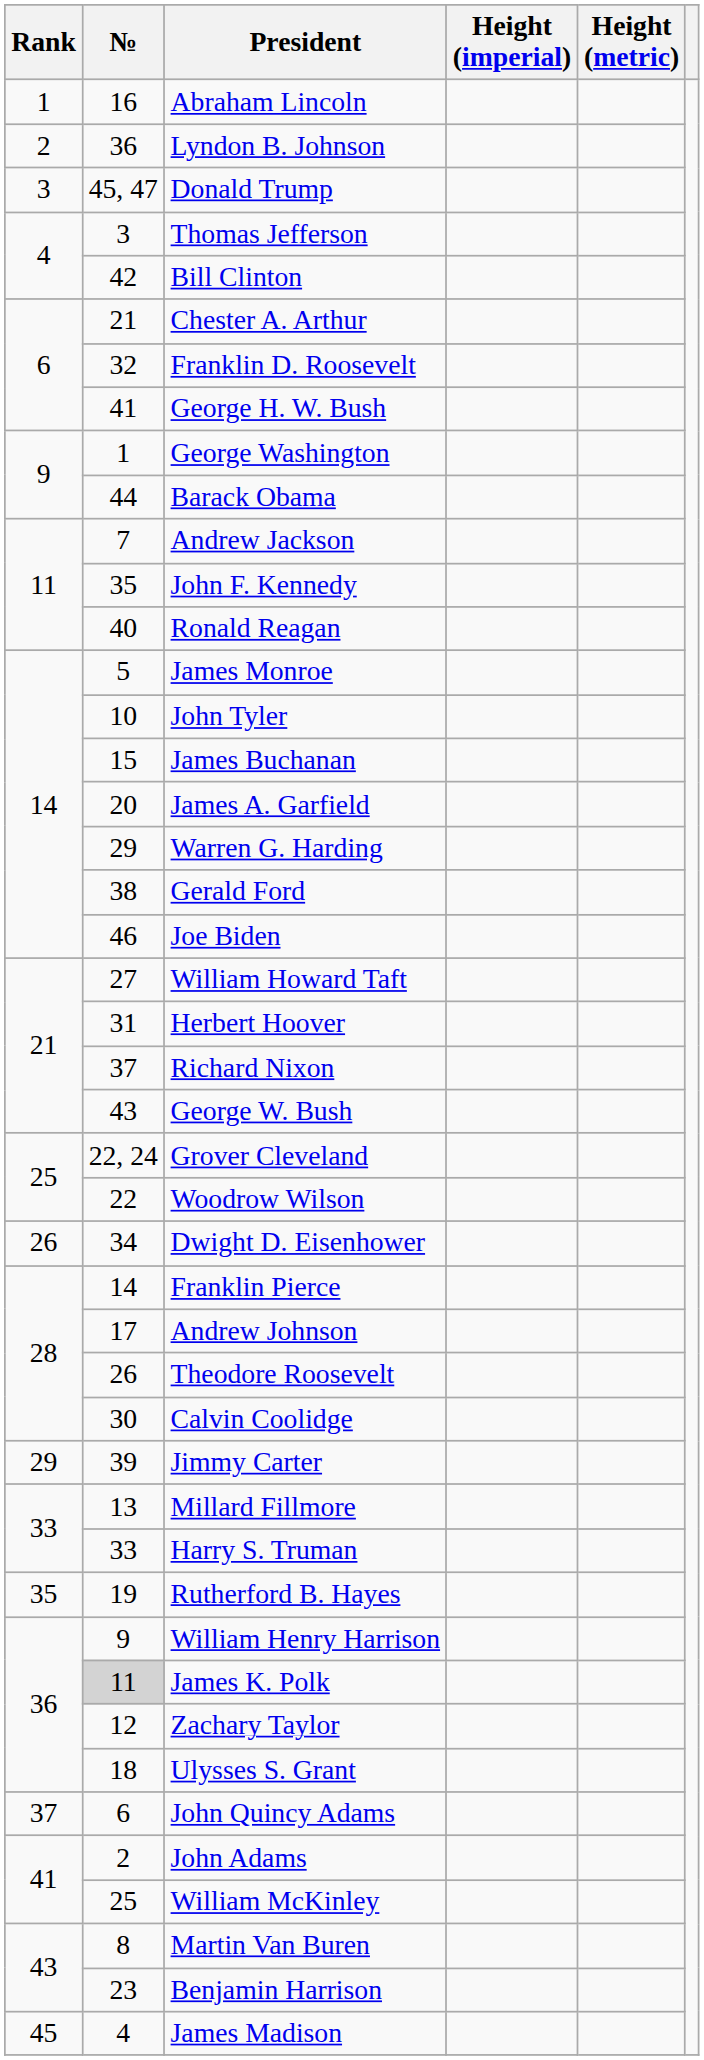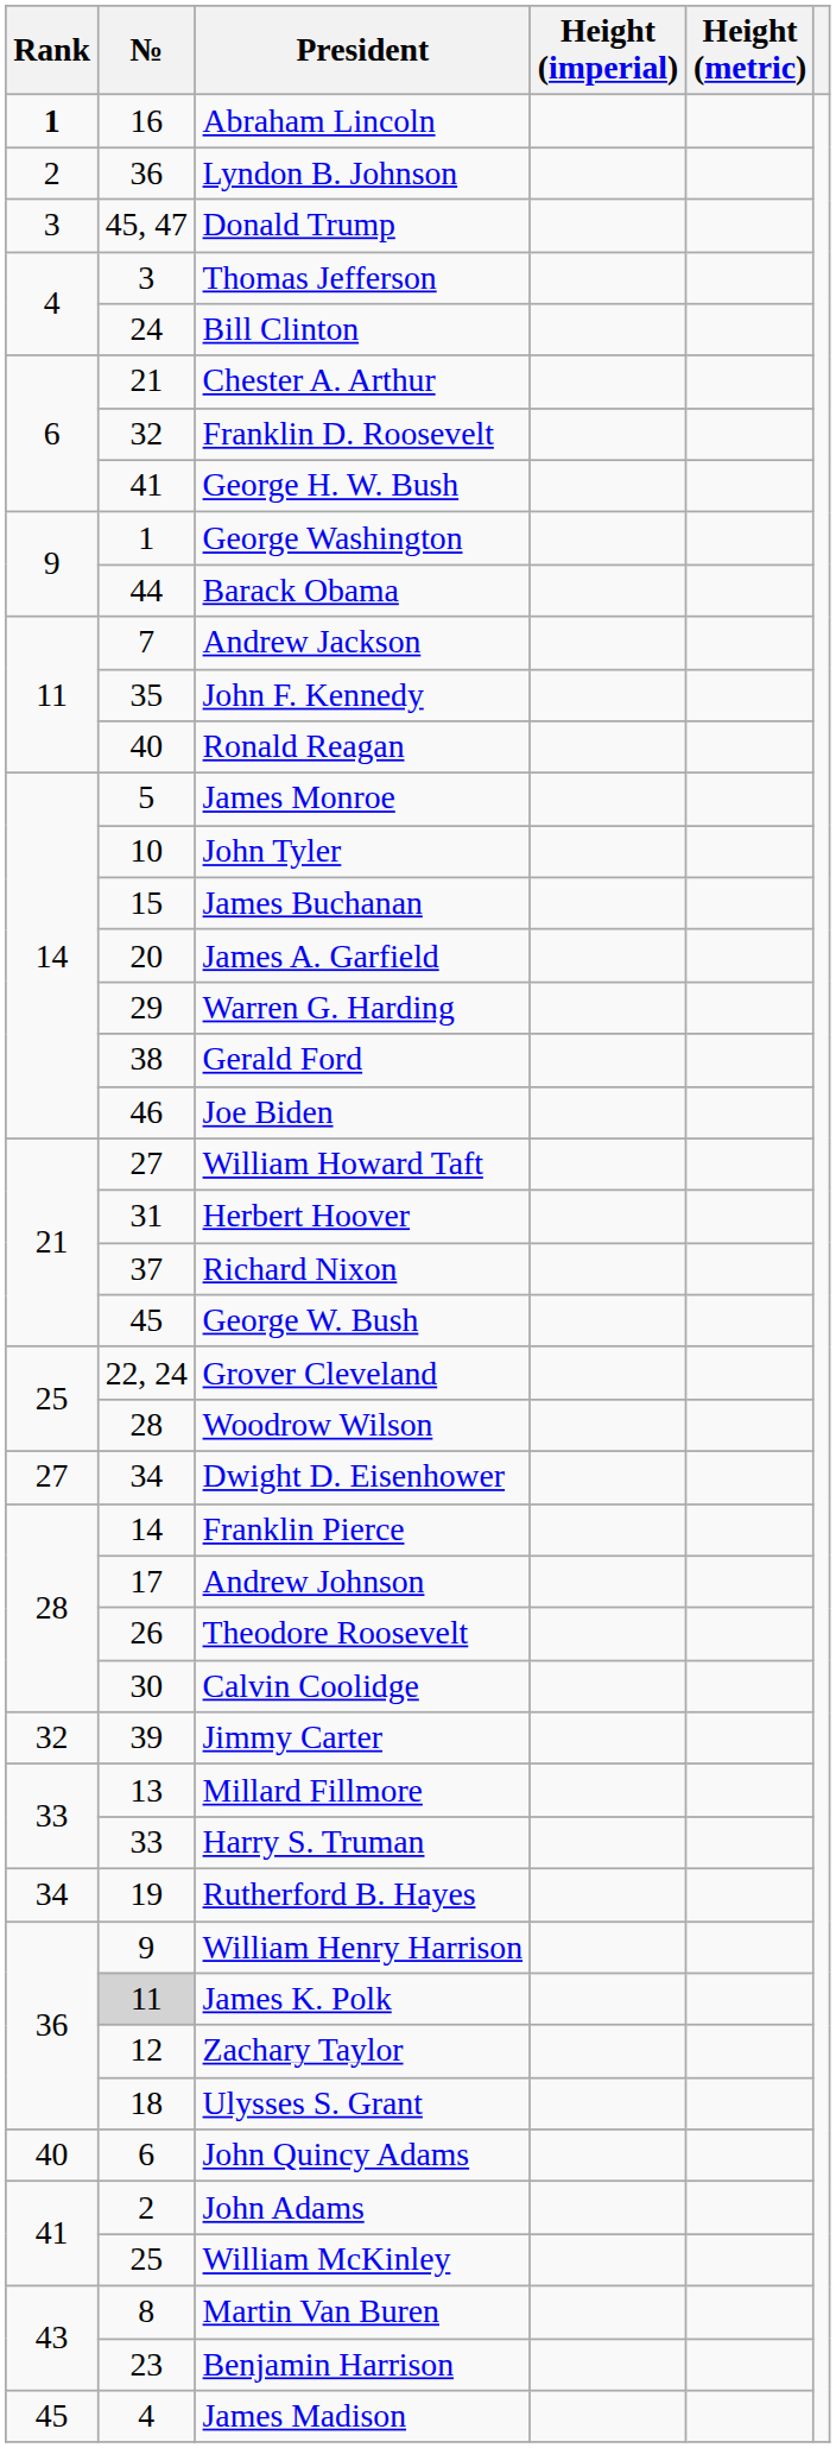Abraham Lincoln | Rank: normal -> bold
Bill Clinton | №: 42 -> 24
George W. Bush | №: 43 -> 45
Woodrow Wilson | №: 22 -> 28
Dwight D. Eisenhower | Rank: 26 -> 27
Jimmy Carter | Rank: 29 -> 32
Rutherford B. Hayes | Rank: 35 -> 34
John Quincy Adams | Rank: 37 -> 40
